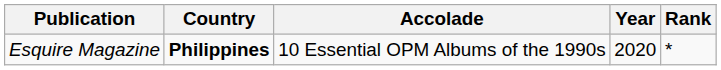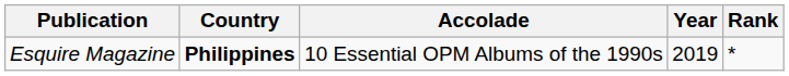Esquire Magazine | Year: 2020 -> 2019
